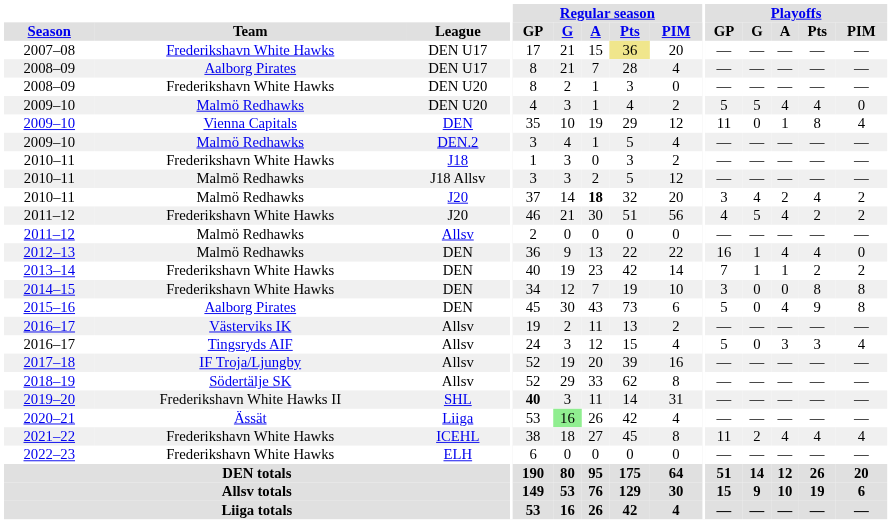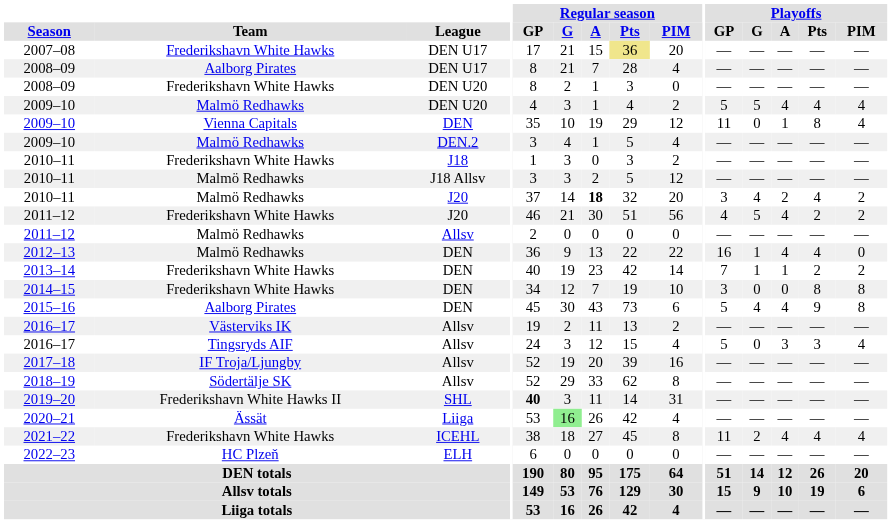2009–10 / DEN U20 | Playoffs / PIM: 0 -> 4
2015–16 | Playoffs / G: 0 -> 4
2022–23 | Team: Frederikshavn White Hawks -> HC Plzeň
